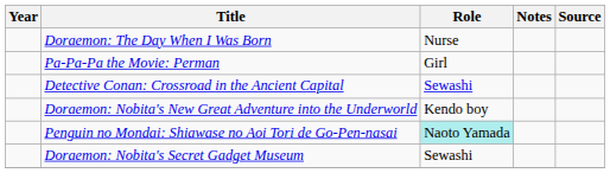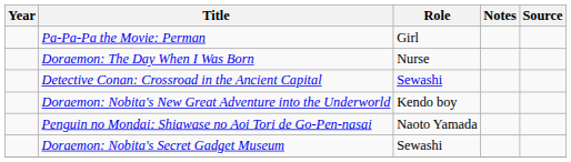rows swapped: Doraemon: The Day When I Was Born <-> Pa-Pa-Pa the Movie: Perman
Penguin no Mondai: Shiawase no Aoi Tori de Go-Pen-nasai | Role: paleturquoise background -> no background
